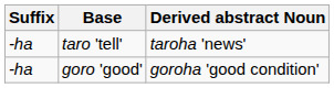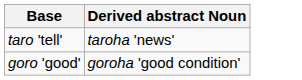- column: Suffix | -ha | -ha
